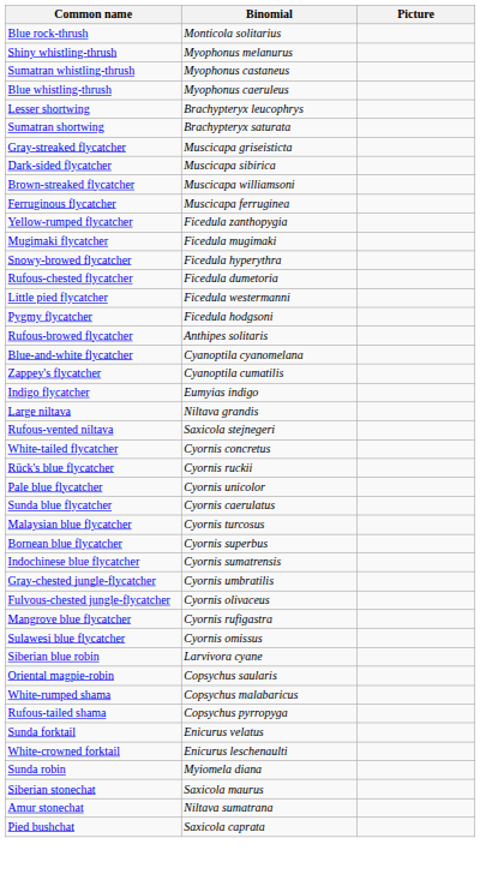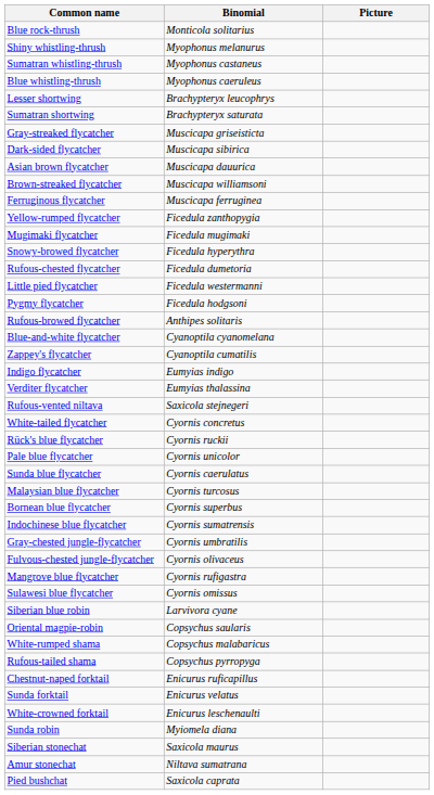+ row: Asian brown flycatcher | Muscicapa dauurica
+ row: Verditer flycatcher | Eumyias thalassina
- row: Large niltava | Niltava grandis
+ row: Chestnut-naped forktail | Enicurus ruficapillus
